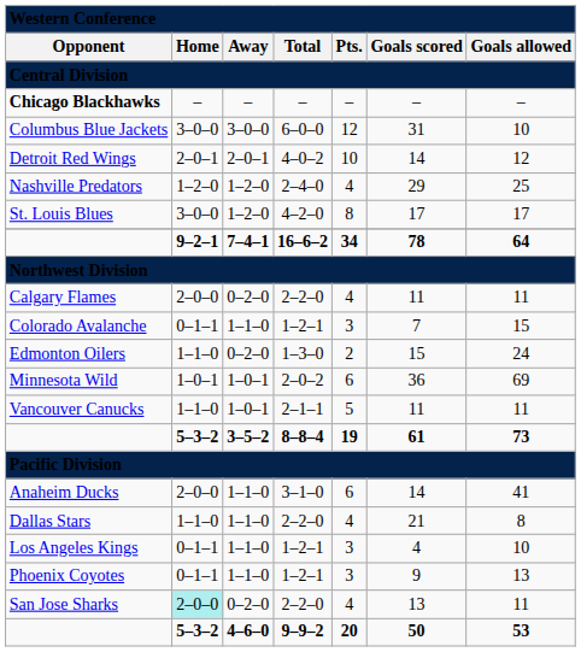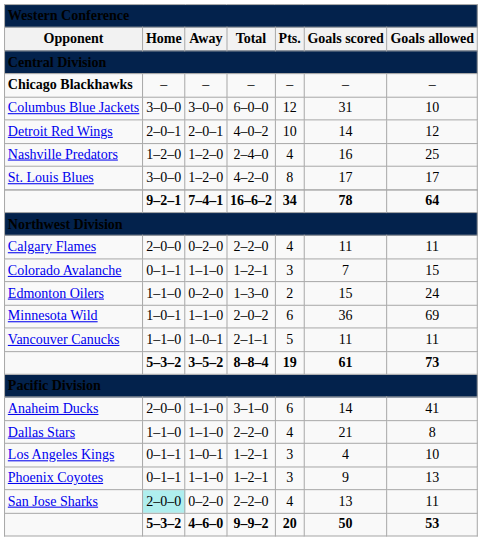Nashville Predators | column 6: 29 -> 16
Minnesota Wild | column 3: 1–0–1 -> 1–1–0
Los Angeles Kings | column 3: 1–1–0 -> 1–0–1
